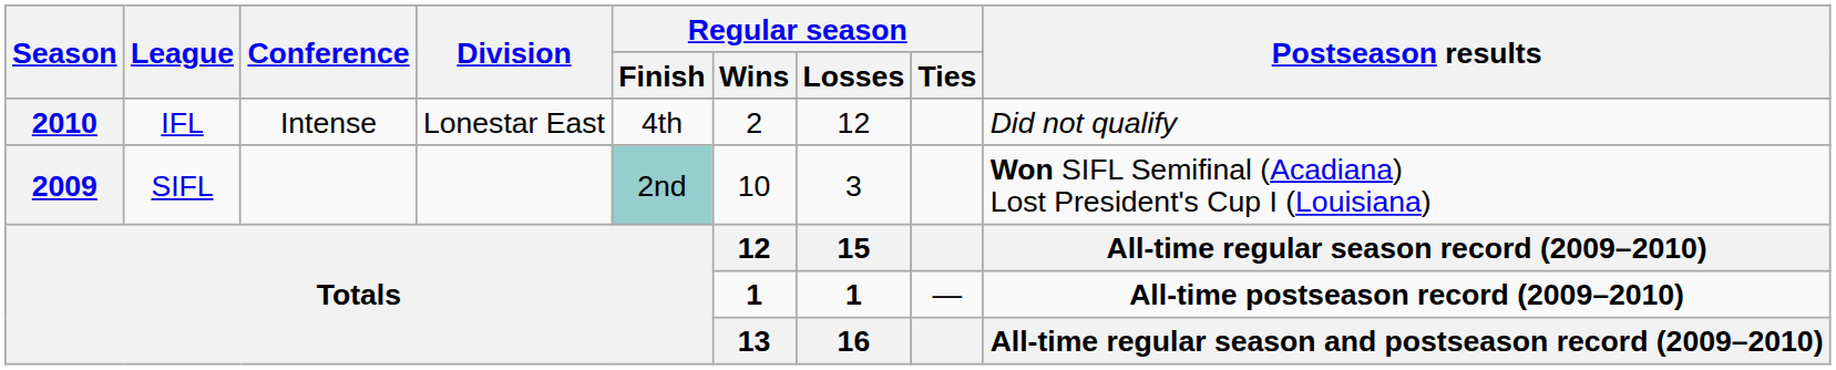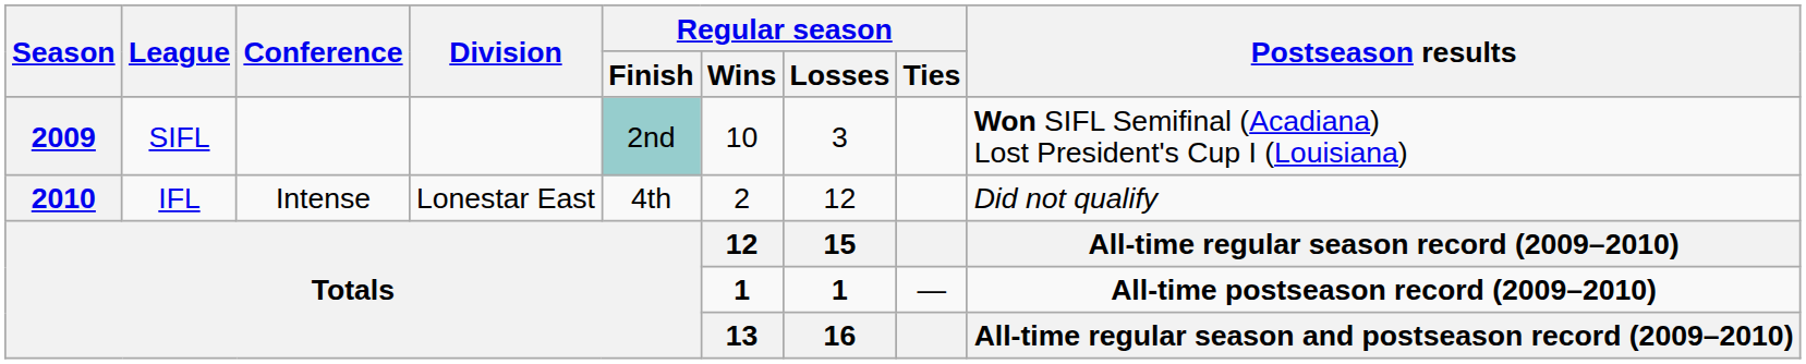rows swapped: 2009 <-> 2010
